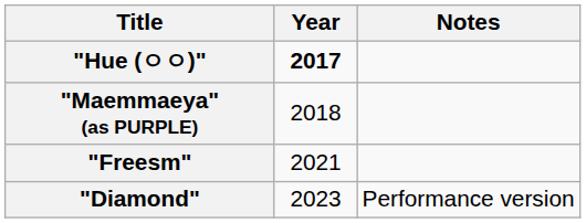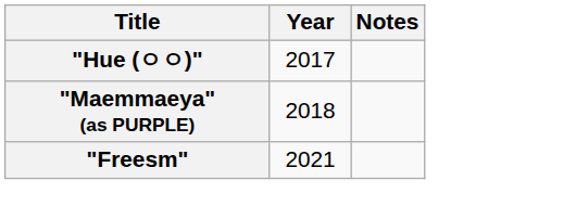"Hue (ㅇㅇ)" | Year: bold -> normal
- row: "Diamond" | 2023 | Performance version
